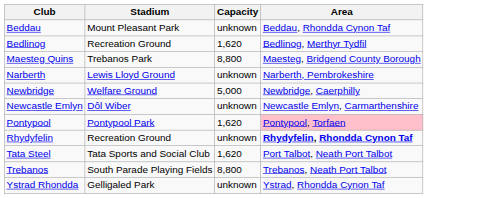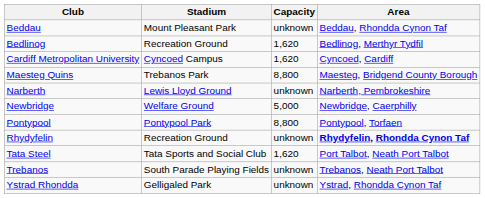+ row: Cardiff Metropolitan University | Cyncoed Campus | 1,620 | Cyncoed, Cardiff
- row: Newcastle Emlyn | Dôl Wiber | unknown | Newcastle Emlyn, Carmarthenshire
Pontypool | Capacity: 1,620 -> 8,800
Pontypool | Area: pink background -> no background
Trebanos | Capacity: 8,800 -> unknown
